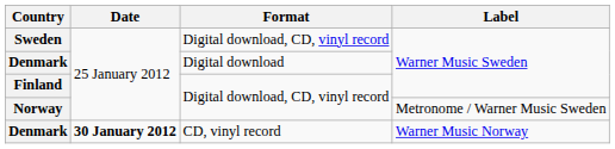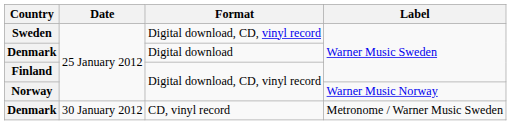Norway | Label: Metronome / Warner Music Sweden -> Warner Music Norway
Denmark / CD, vinyl record | Date: bold -> normal
Denmark / CD, vinyl record | Label: Warner Music Norway -> Metronome / Warner Music Sweden
